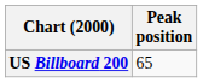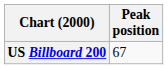US Billboard 200 | Peak position: 65 -> 67
